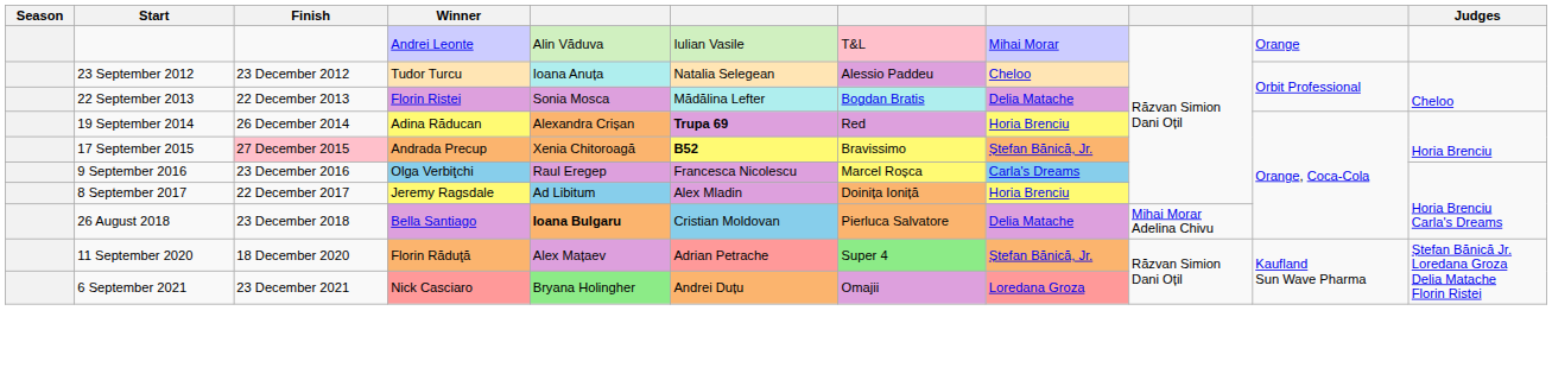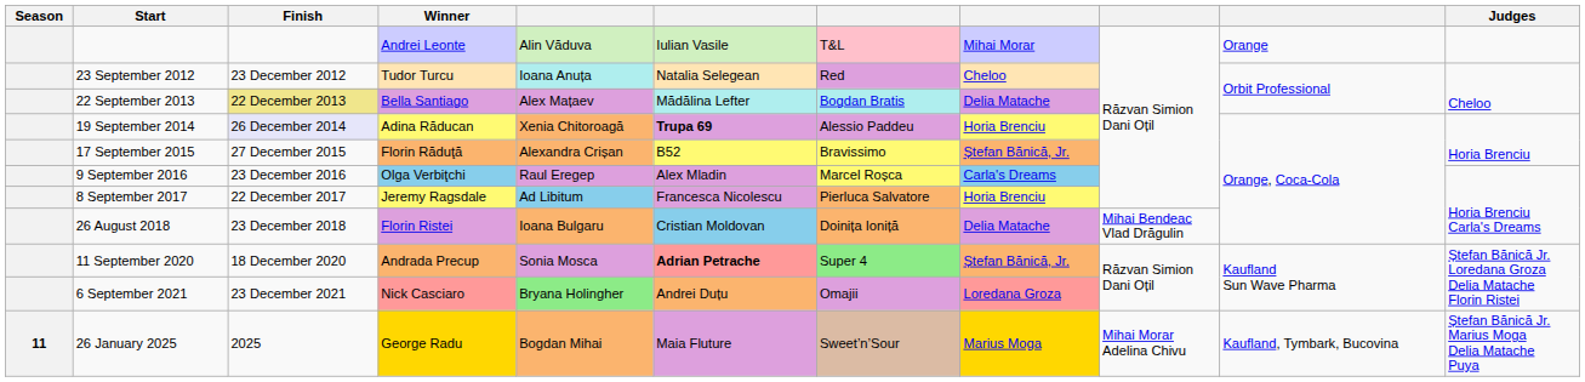23 September 2012 | column 7: Alessio Paddeu -> Red
22 September 2013 | Finish: no background -> khaki background
22 September 2013 | Winner: Florin Ristei -> Bella Santiago
22 September 2013 | column 5: Sonia Mosca -> Alex Mațaev
19 September 2014 | Finish: no background -> lavender background
19 September 2014 | column 5: Alexandra Crișan -> Xenia Chitoroagă
19 September 2014 | column 7: Red -> Alessio Paddeu
17 September 2015 | Finish: pink background -> no background
17 September 2015 | Winner: Andrada Precup -> Florin Răduţă
17 September 2015 | column 5: Xenia Chitoroagă -> Alexandra Crișan
17 September 2015 | column 6: bold -> normal
9 September 2016 | column 6: Francesca Nicolescu -> Alex Mladin
8 September 2017 | column 6: Alex Mladin -> Francesca Nicolescu
8 September 2017 | column 7: Doinița Ioniță -> Pierluca Salvatore
26 August 2018 | Winner: Bella Santiago -> Florin Ristei
26 August 2018 | column 5: bold -> normal
26 August 2018 | column 7: Pierluca Salvatore -> Doinița Ioniță
26 August 2018 | column 9: Mihai Morar Adelina Chivu -> Mihai Bendeac Vlad Drăgulin
11 September 2020 | Winner: Florin Răduţă -> Andrada Precup
11 September 2020 | column 5: Alex Mațaev -> Sonia Mosca
11 September 2020 | column 6: normal -> bold
+ row: 11 | 26 January 2025 | 2025 | George Radu | Bogdan Mihai | Maia Fluture | Sweet’n’Sour | Marius Moga | Mihai Morar Adelina Chivu | Kaufland, Tymbark, Bucovina | Ștefan Bănică Jr. Marius Moga Delia Matache Puya
